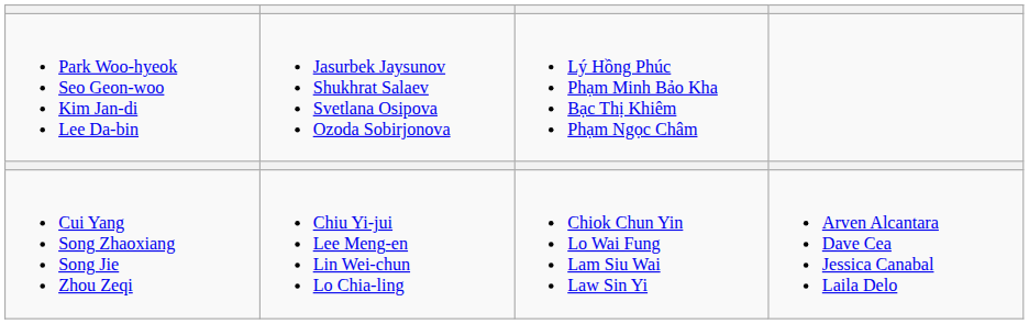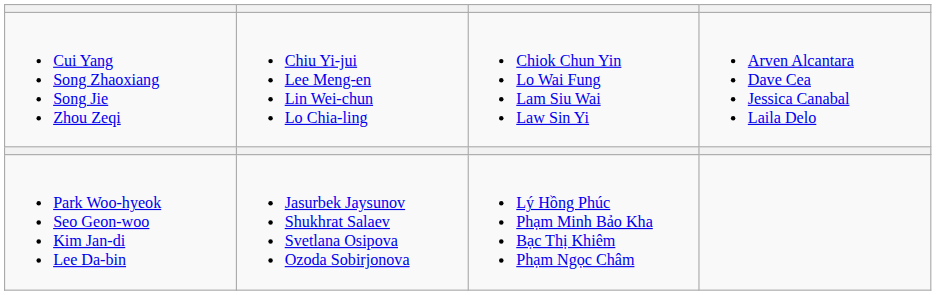rows swapped: Cui Yang Song Zhaoxiang Song Jie Zhou Zeqi <-> Park Woo-hyeok Seo Geon-woo Kim Jan-di Lee Da-bin
